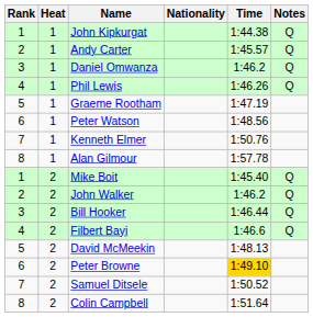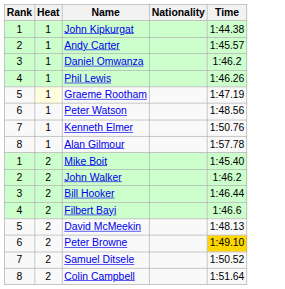- column: Notes | Q | Q | Q | Q | Q | Q | Q | Q
Graeme Rootham | Heat: no background -> lightyellow background
